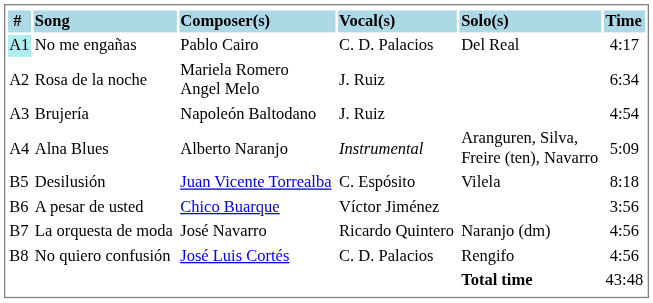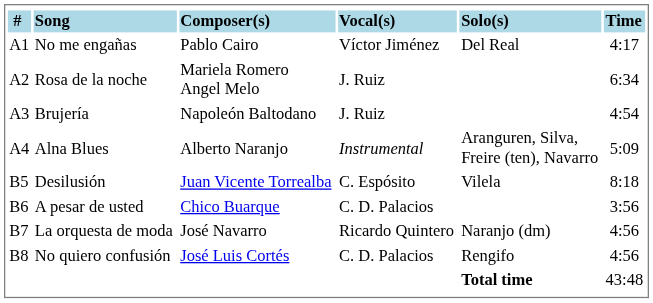No me engañas | #: paleturquoise background -> no background
No me engañas | Vocal(s): C. D. Palacios -> Víctor Jiménez
A pesar de usted | Vocal(s): Víctor Jiménez -> C. D. Palacios
